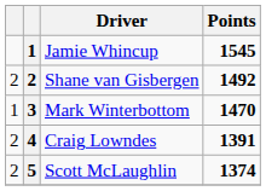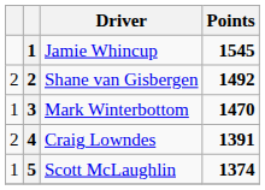Scott McLaughlin | column 1: 2 -> 1
